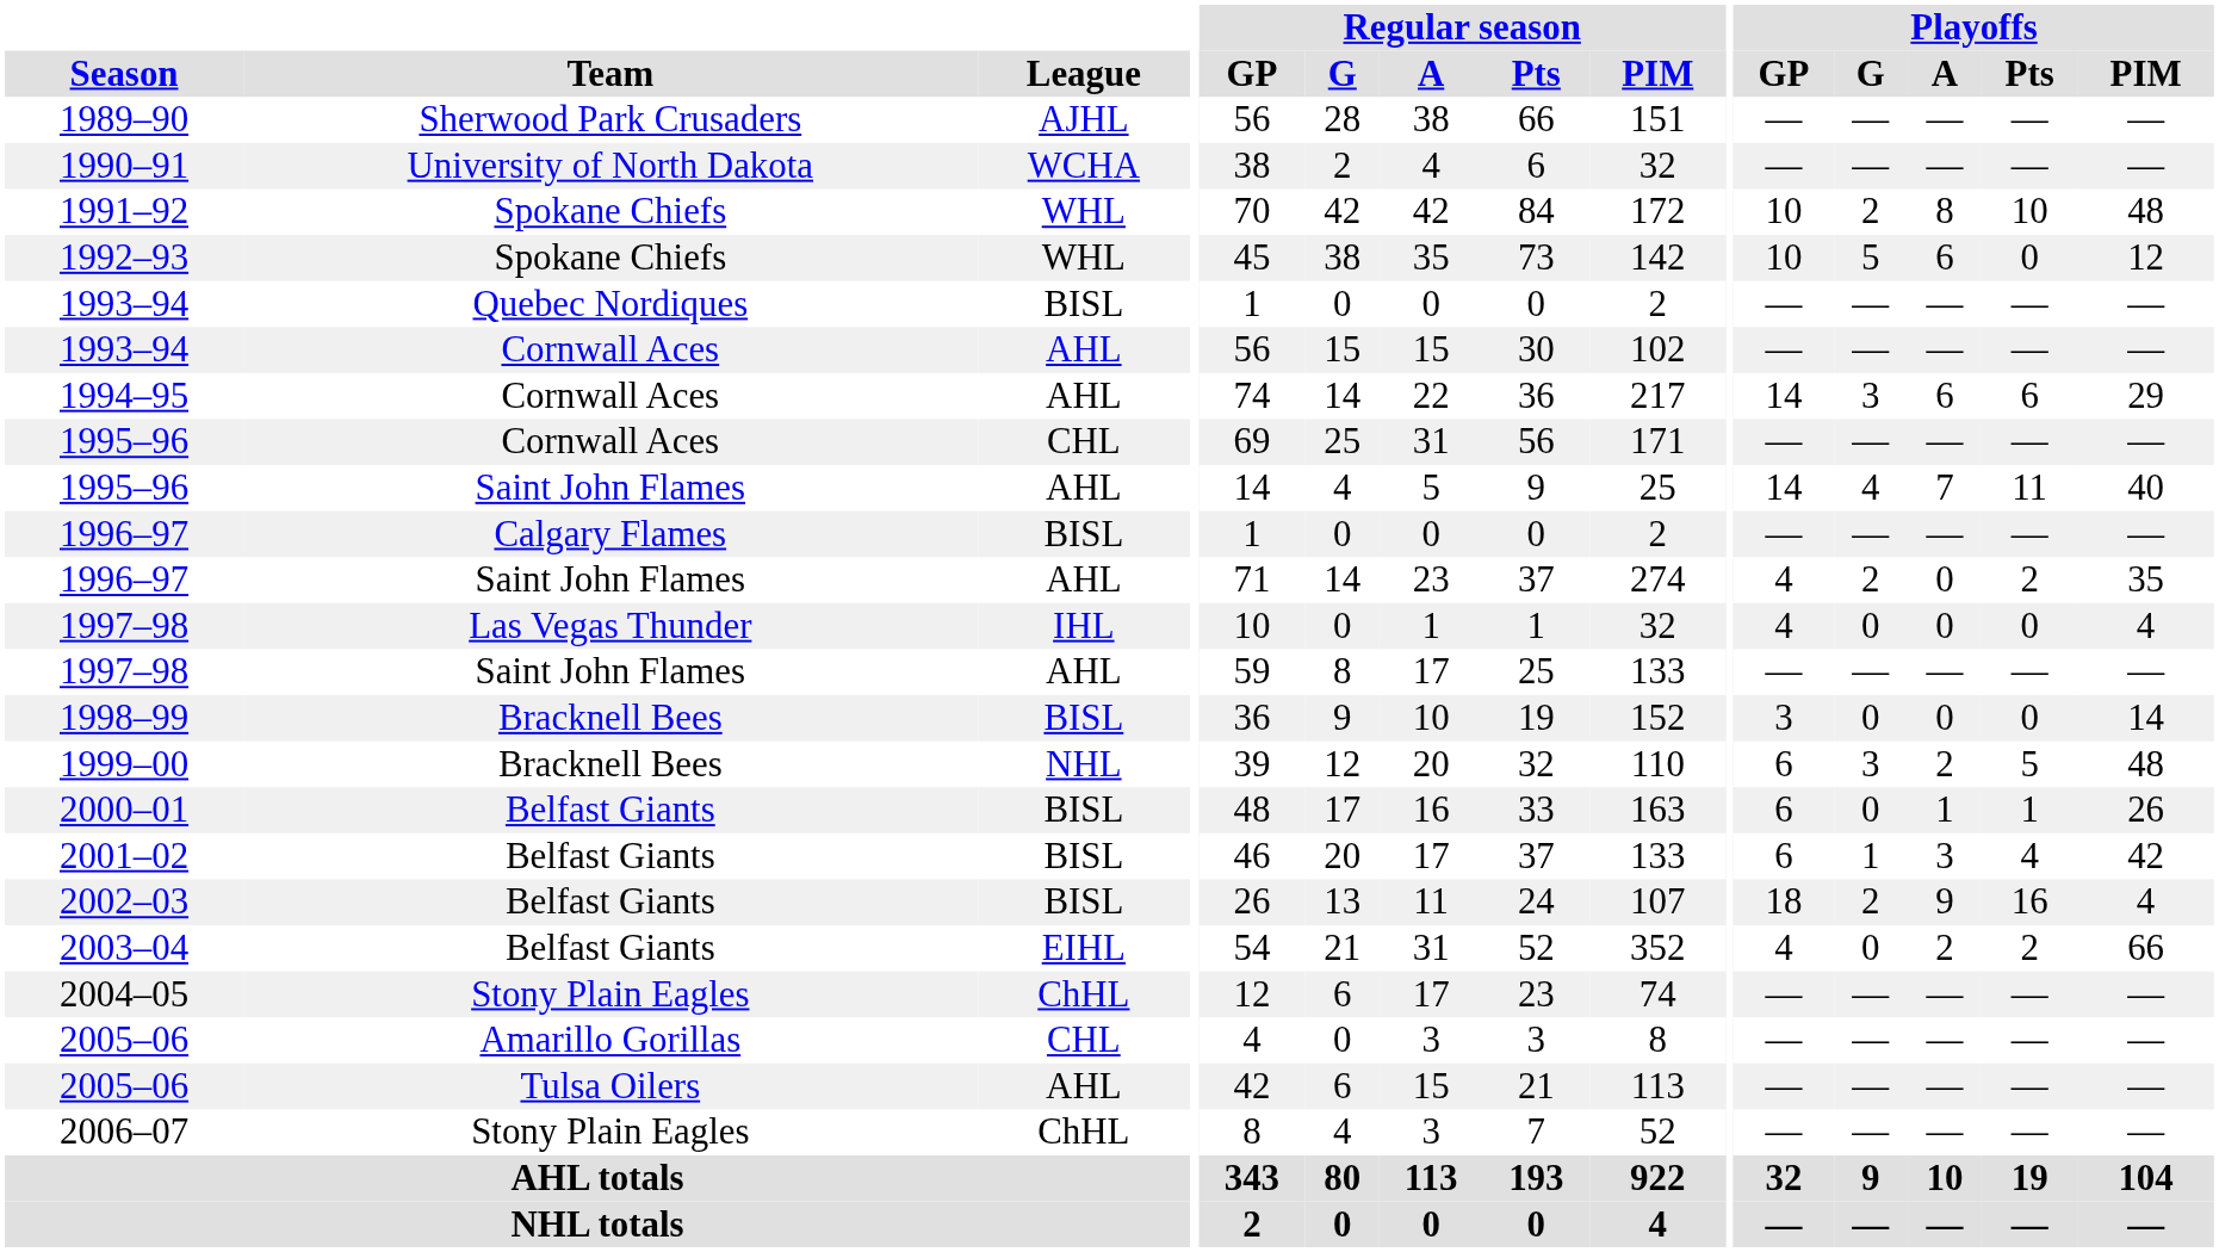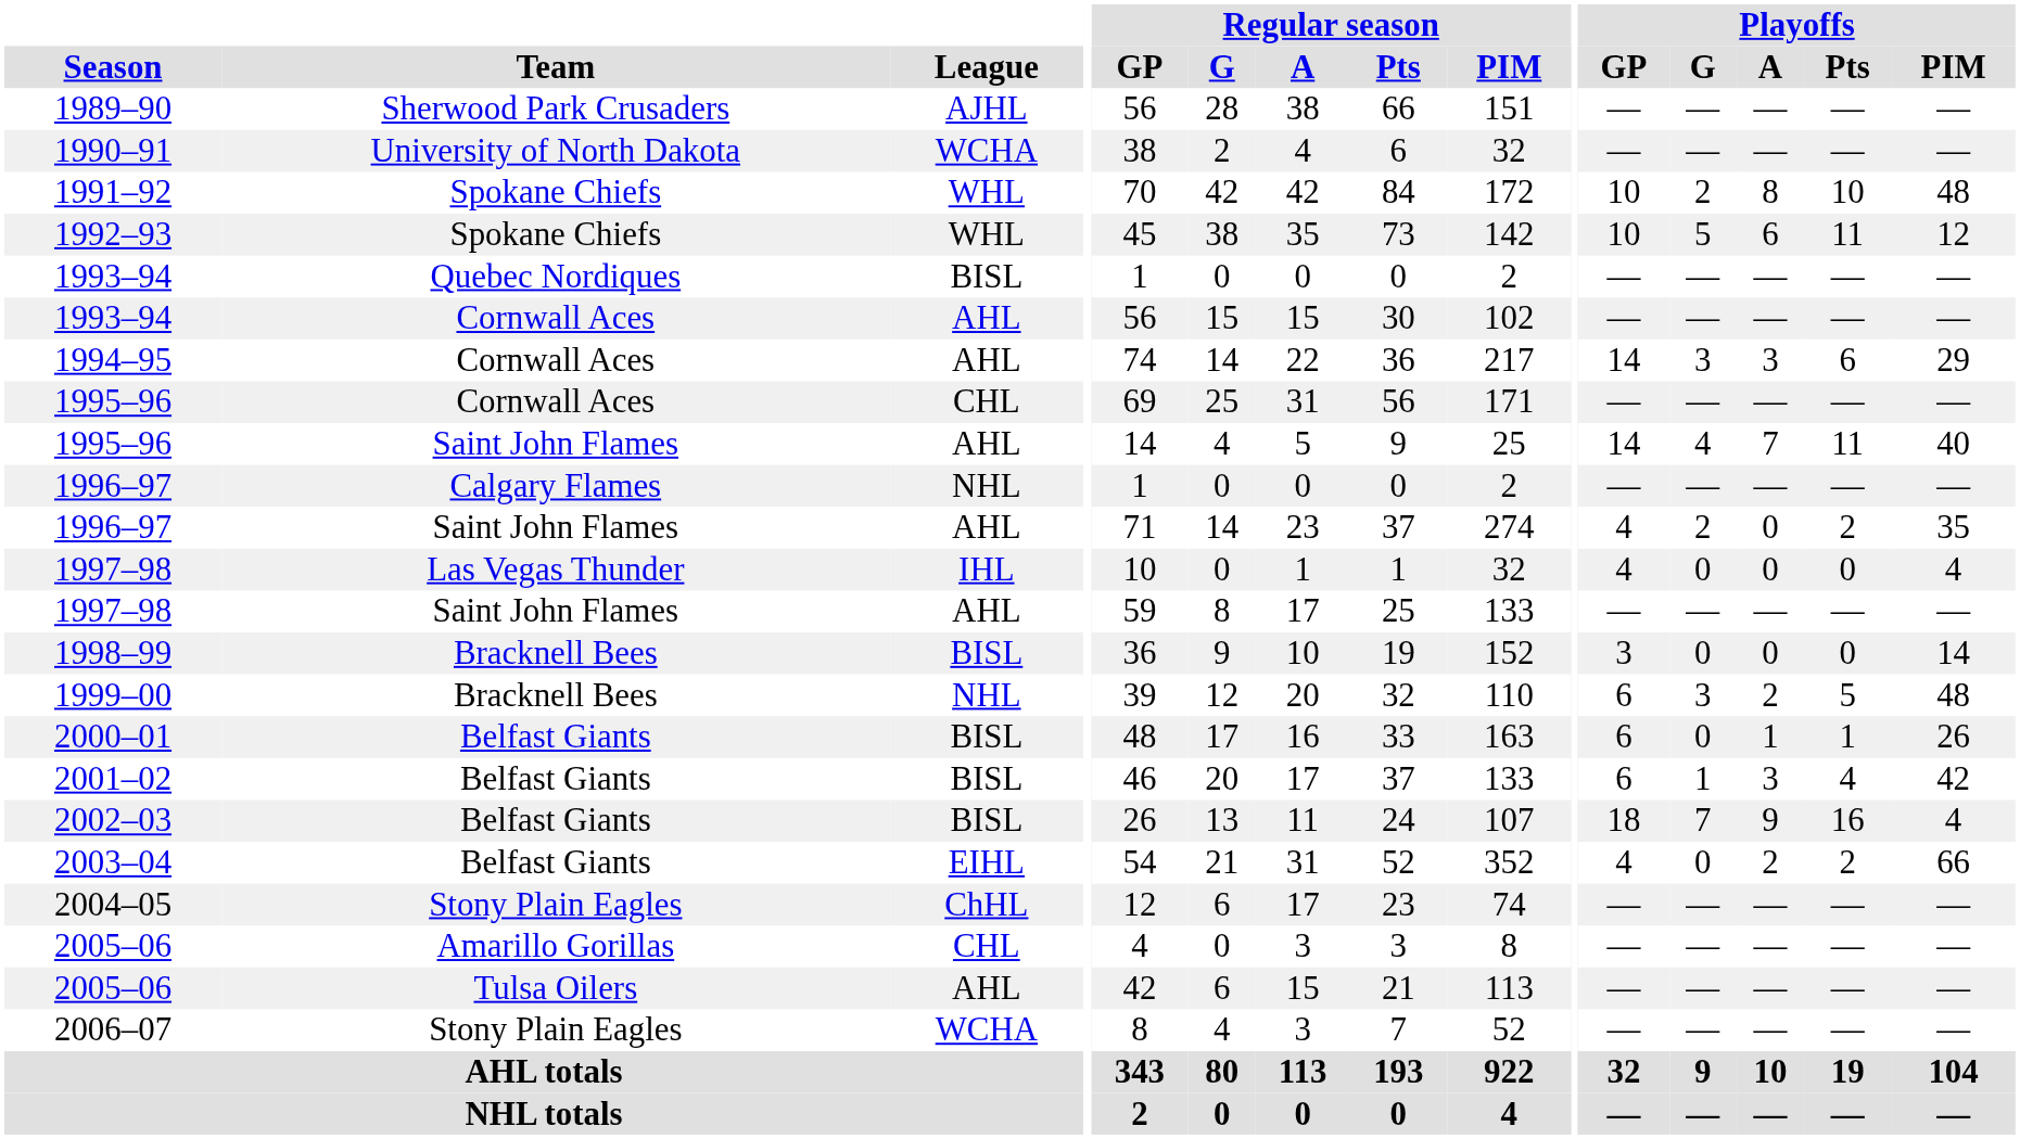1992–93 | Playoffs / Pts: 0 -> 11
1994–95 | Playoffs / A: 6 -> 3
1996–97 / Calgary Flames | League: BISL -> NHL
2002–03 | Playoffs / G: 2 -> 7
2006–07 | League: ChHL -> WCHA
